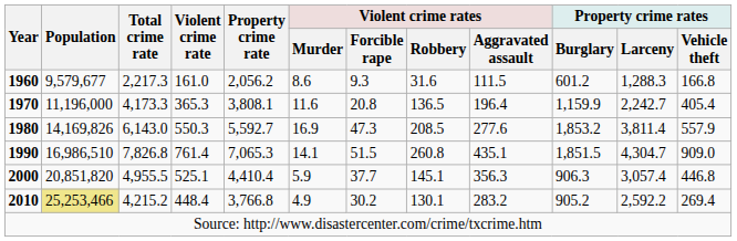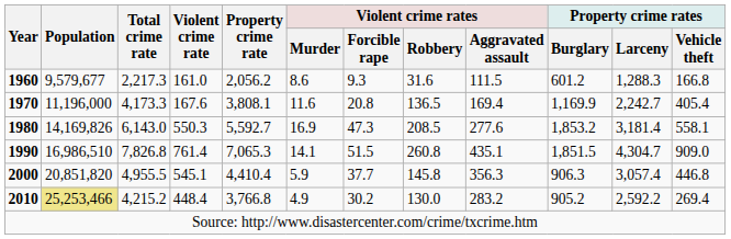1970 | Violent crime rate: 365.3 -> 167.6
1970 | Violent crime rates / Aggravated assault: 196.4 -> 169.4
1970 | Property crime rates / Burglary: 1,159.9 -> 1,169.9
1980 | Property crime rates / Larceny: 3,811.4 -> 3,181.4
1980 | Property crime rates / Vehicle theft: 557.9 -> 558.1
2000 | Violent crime rate: 525.1 -> 545.1
2000 | Violent crime rates / Robbery: 145.1 -> 145.8
2010 | Violent crime rates / Robbery: 130.1 -> 130.0
